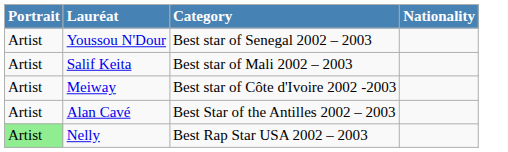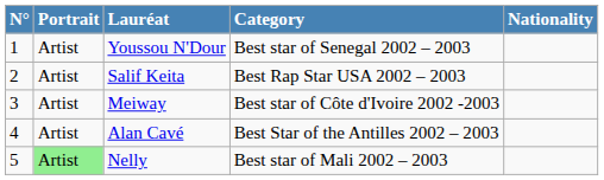+ column: N° | 1 | 2 | 3 | 4 | 5
Salif Keita | Category: Best star of Mali 2002 – 2003 -> Best Rap Star USA 2002 – 2003
Nelly | Category: Best Rap Star USA 2002 – 2003 -> Best star of Mali 2002 – 2003
